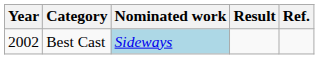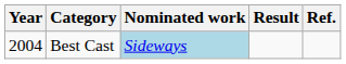Best Cast | Year: 2002 -> 2004
